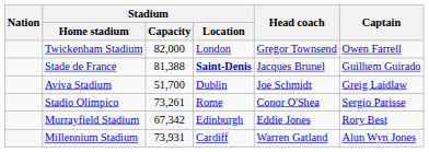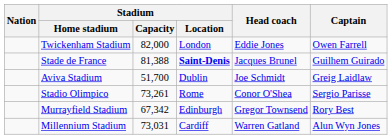Twickenham Stadium | Head coach: Gregor Townsend -> Eddie Jones
Murrayfield Stadium | Head coach: Eddie Jones -> Gregor Townsend
Millennium Stadium | Stadium / Capacity: 73,931 -> 73,031
